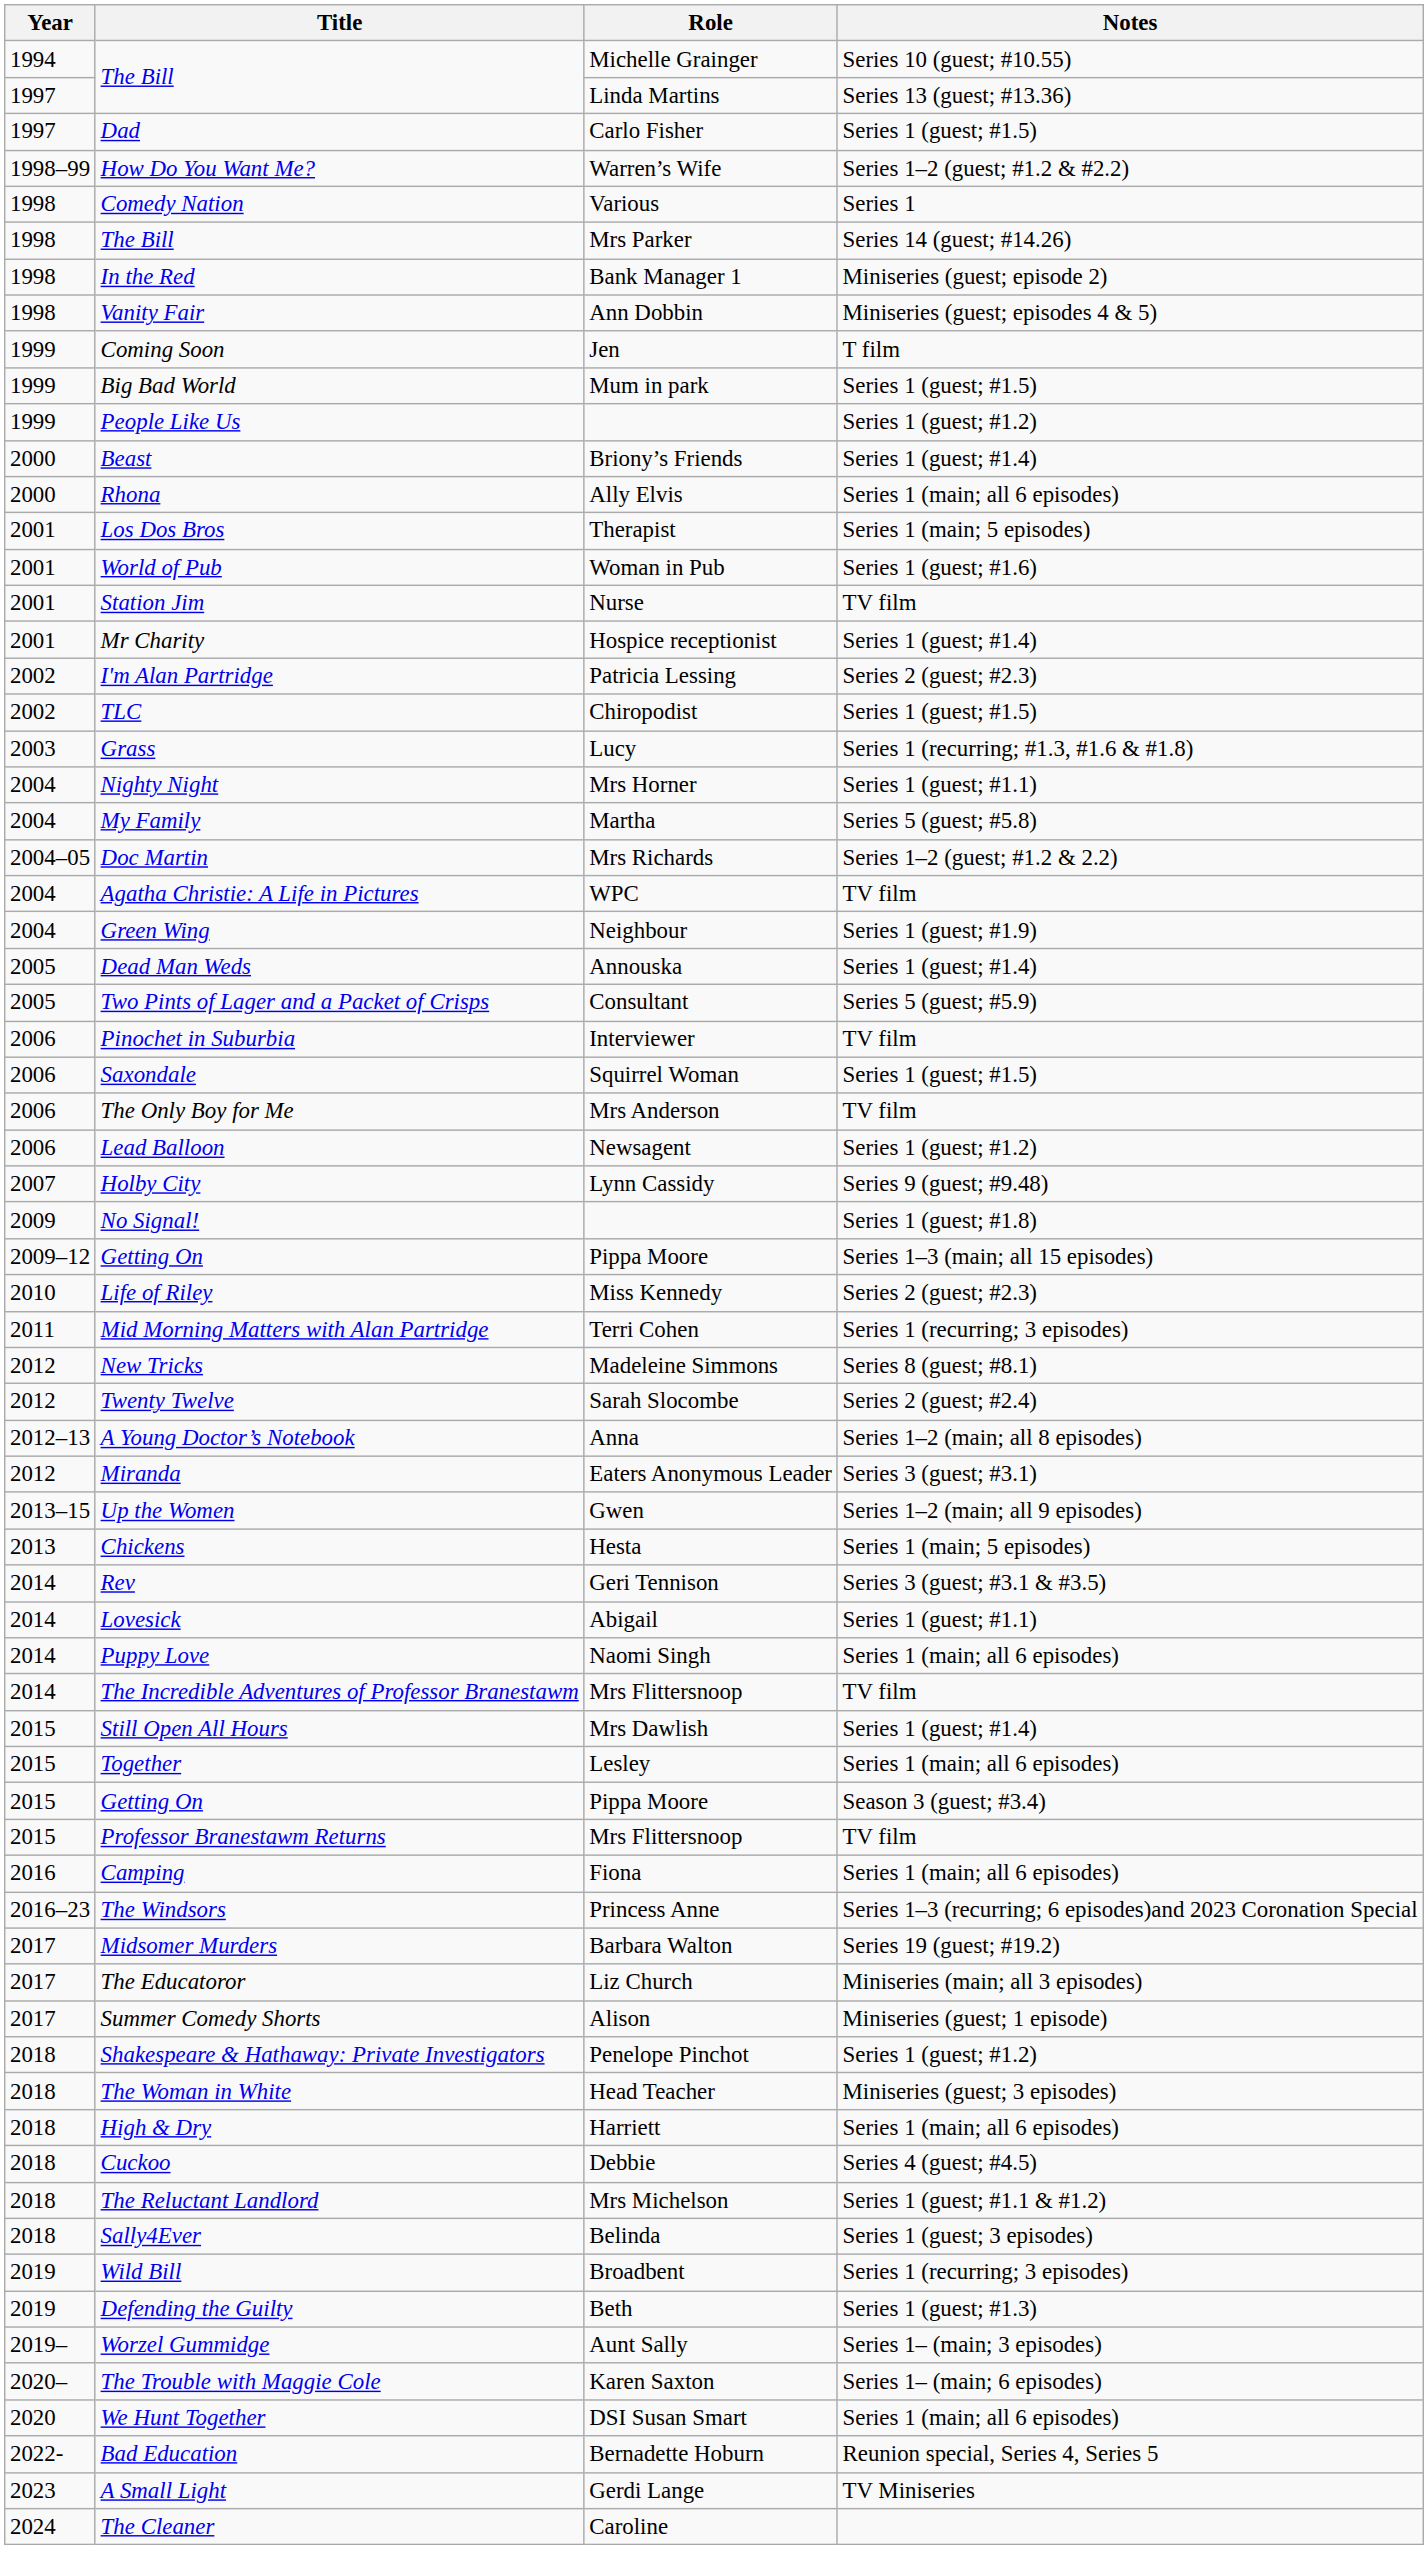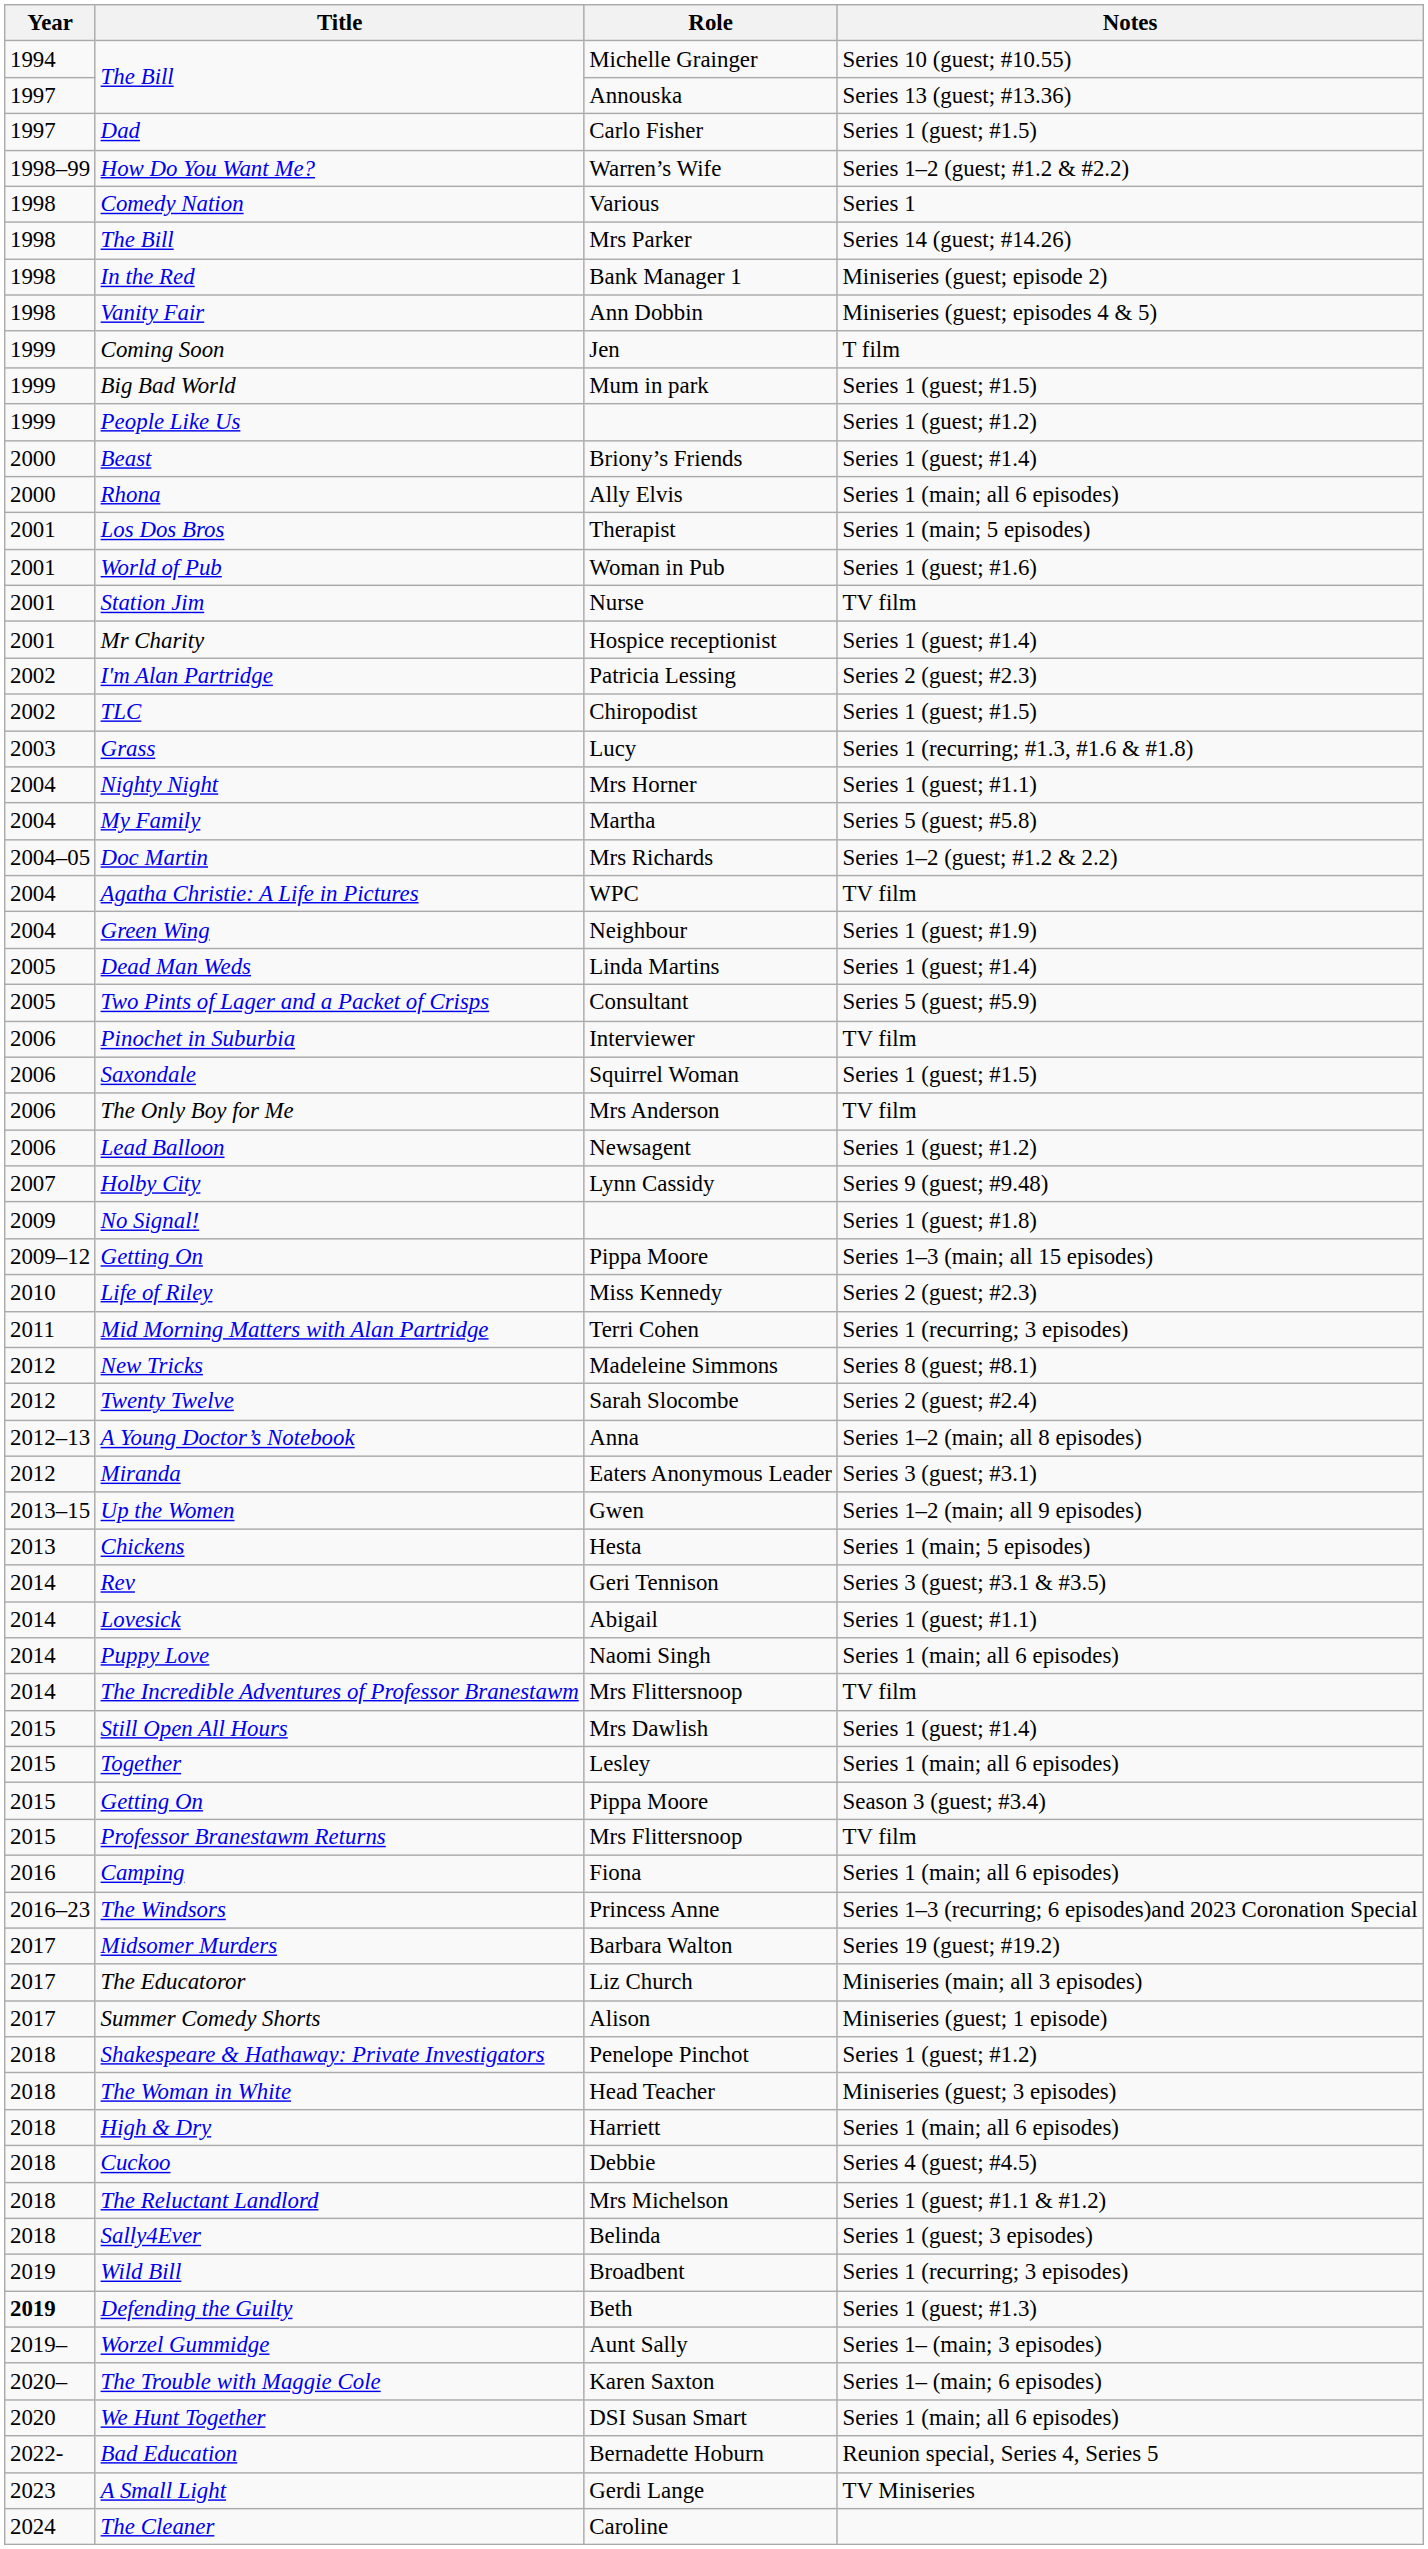The Bill / Series 13 (guest; #13.36) | Role: Linda Martins -> Annouska
Dead Man Weds | Role: Annouska -> Linda Martins
Defending the Guilty | Year: normal -> bold
